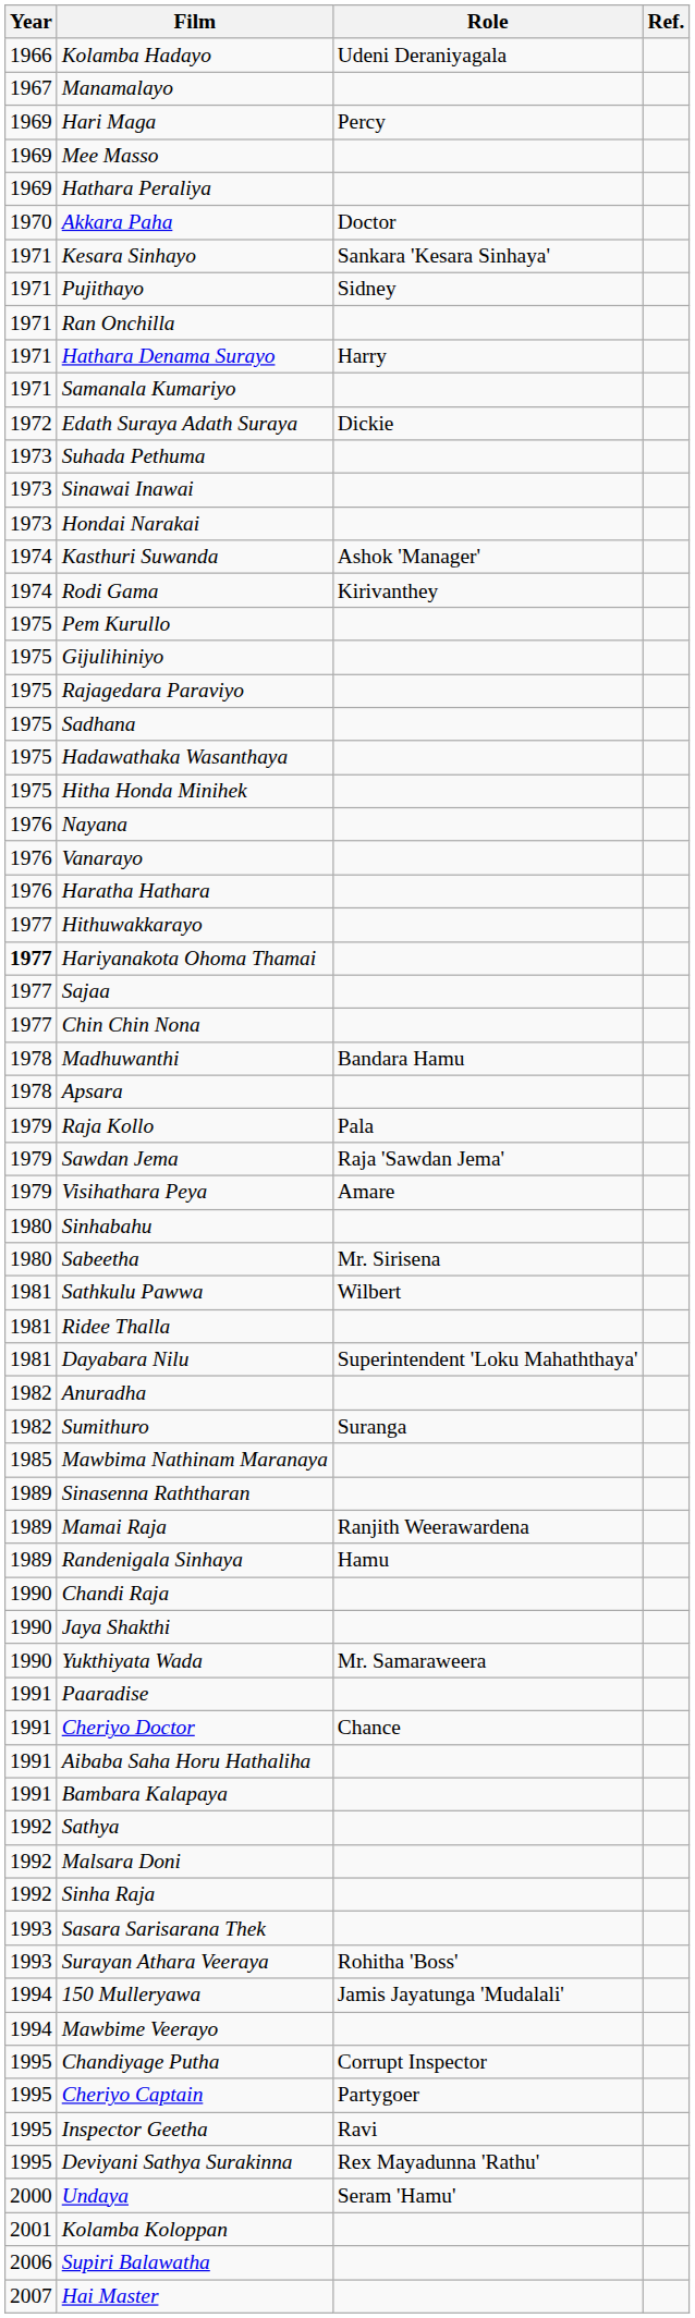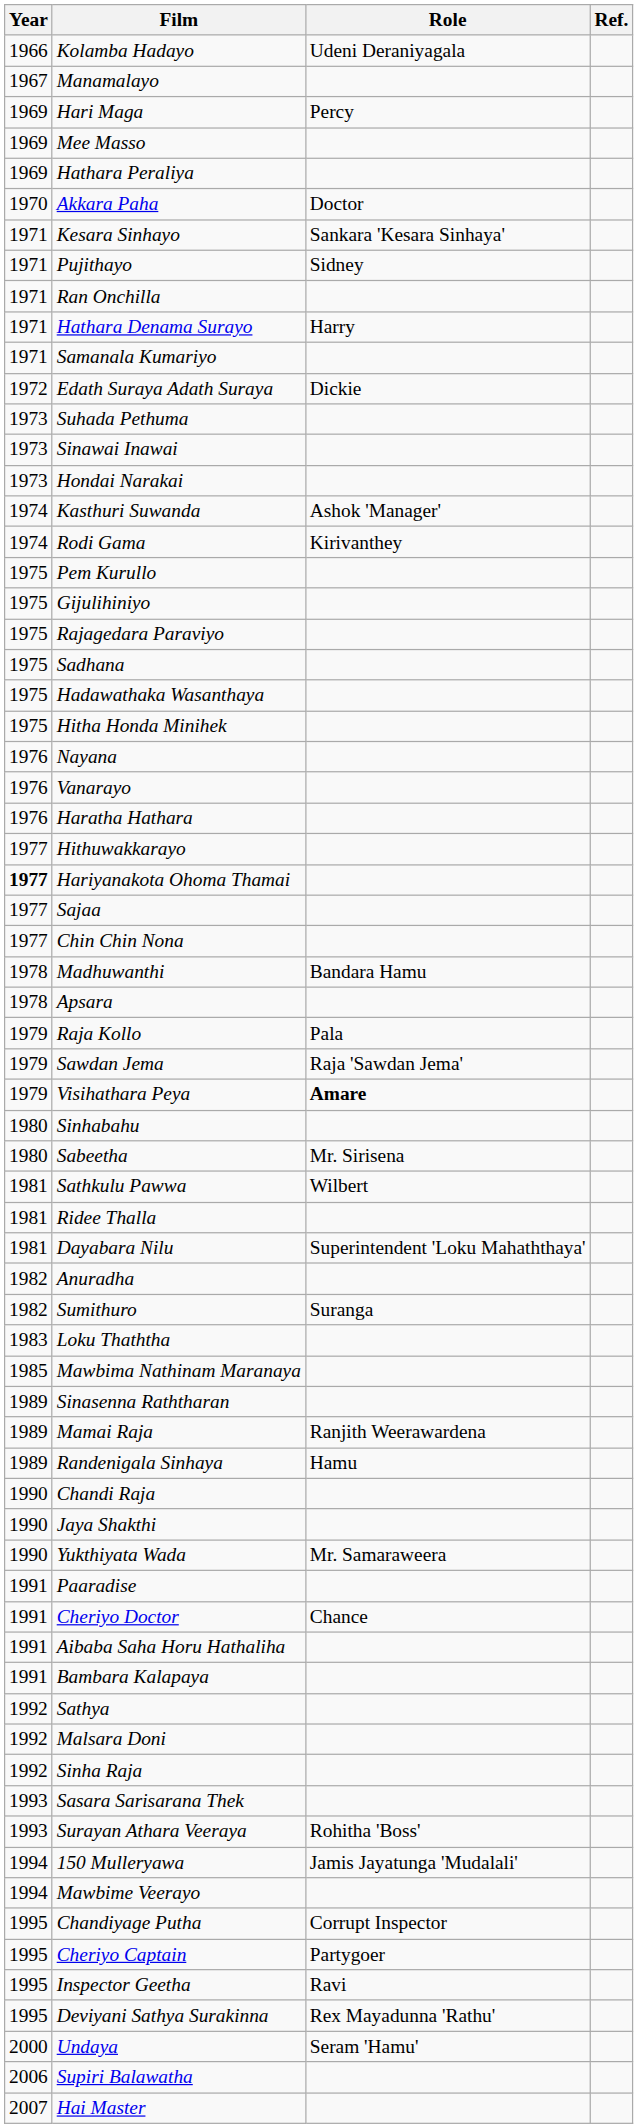Visihathara Peya | Role: normal -> bold
+ row: 1983 | Loku Thaththa
- row: 2001 | Kolamba Koloppan
